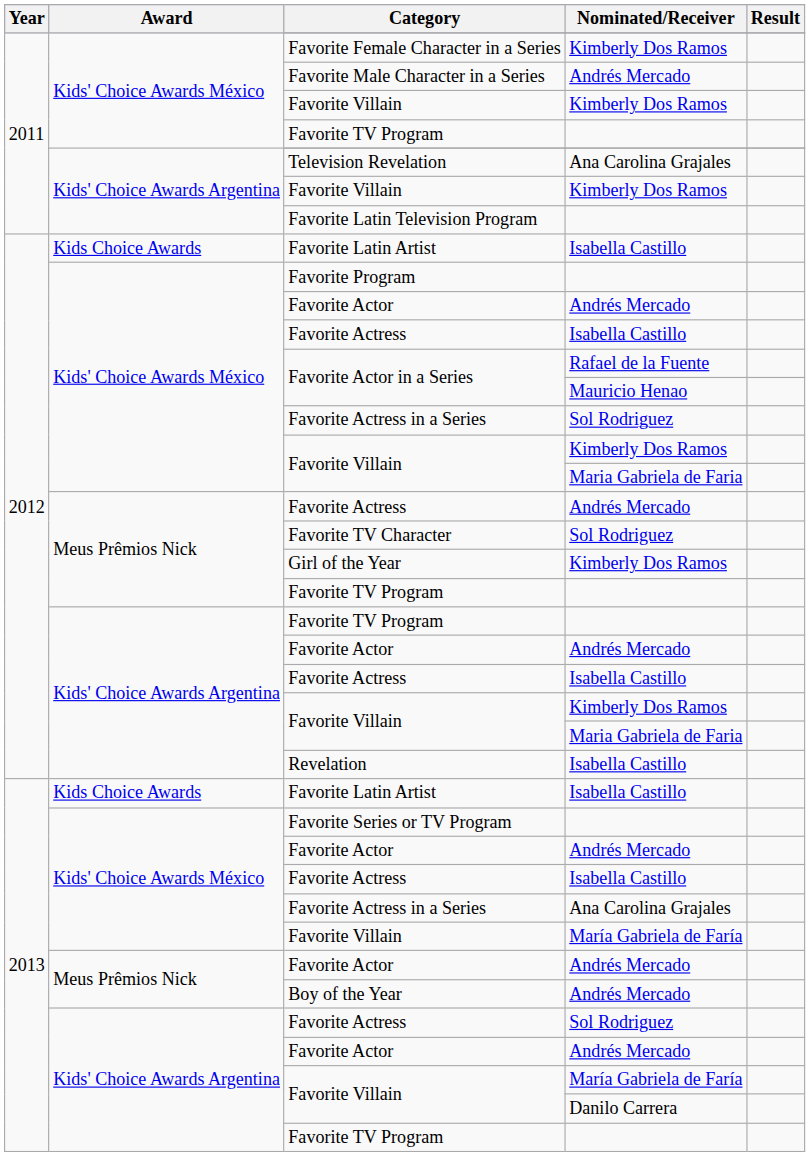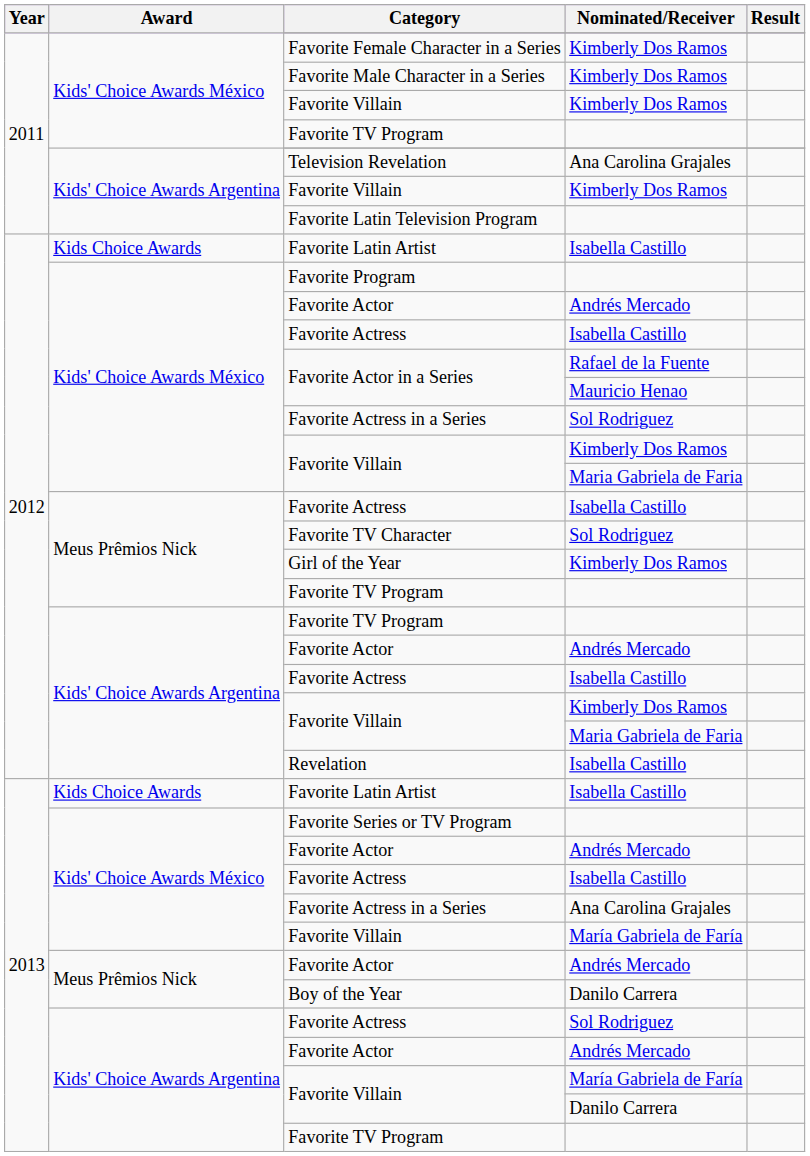Favorite Male Character in a Series | Nominated/Receiver: Andrés Mercado -> Kimberly Dos Ramos
Meus Prêmios Nick / Favorite Actress | Nominated/Receiver: Andrés Mercado -> Isabella Castillo
Boy of the Year | Nominated/Receiver: Andrés Mercado -> Danilo Carrera
